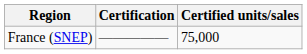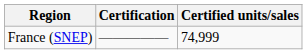France (SNEP) | Certified units/sales: 75,000 -> 74,999
